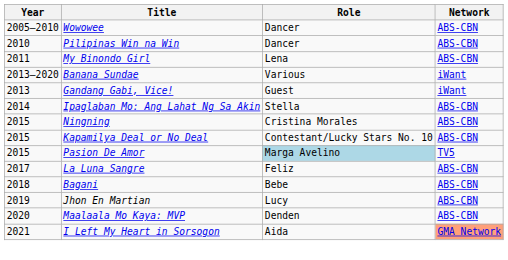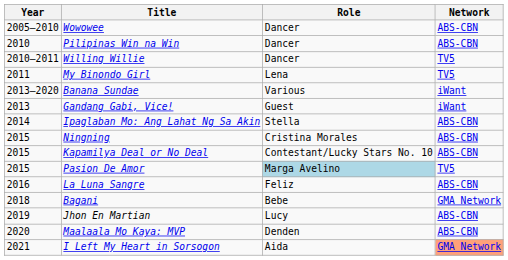+ row: 2010–2011 | Willing Willie | Dancer | TV5
My Binondo Girl | Network: ABS-CBN -> TV5
La Luna Sangre | Year: 2017 -> 2016
Bagani | Network: ABS-CBN -> GMA Network
